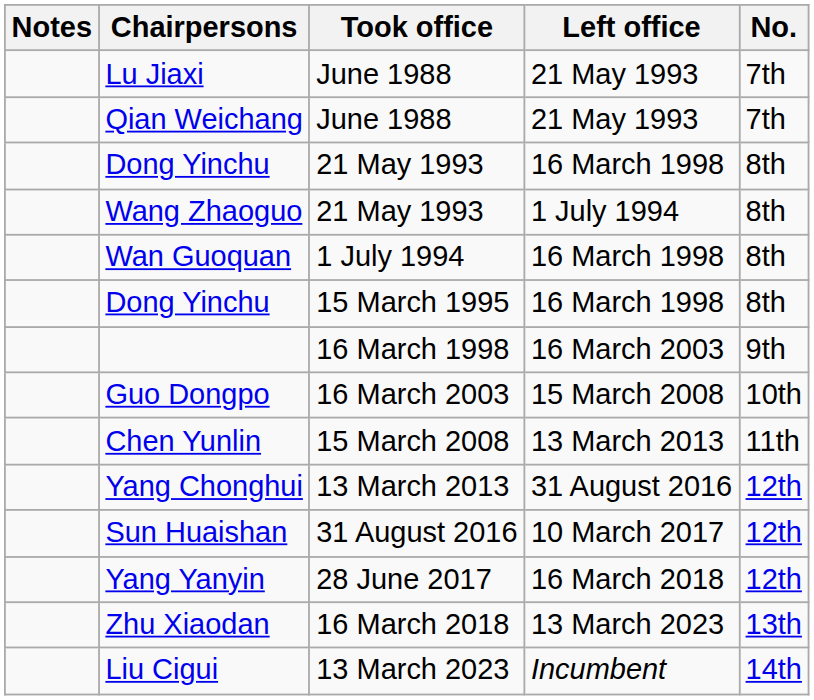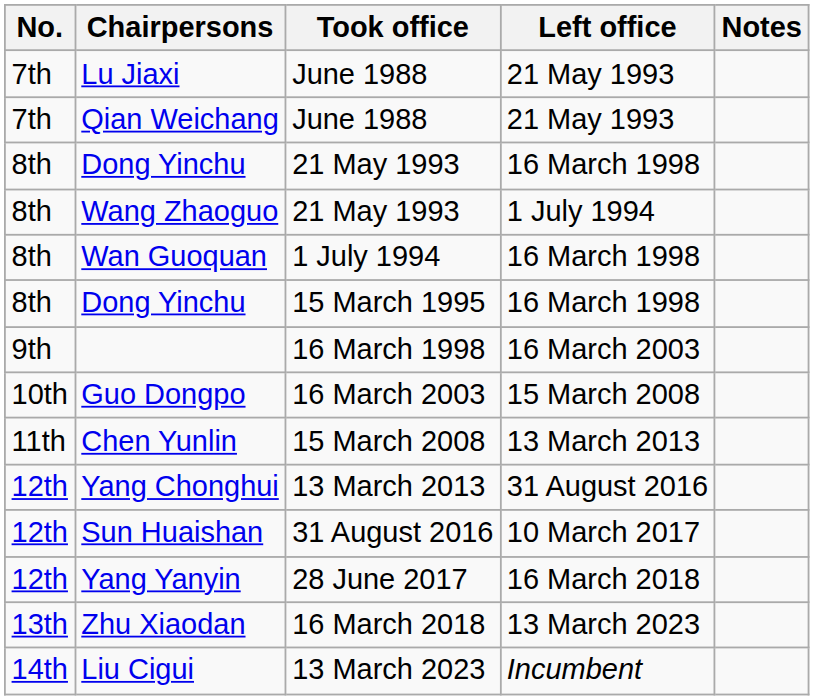columns swapped: No. <-> Notes
